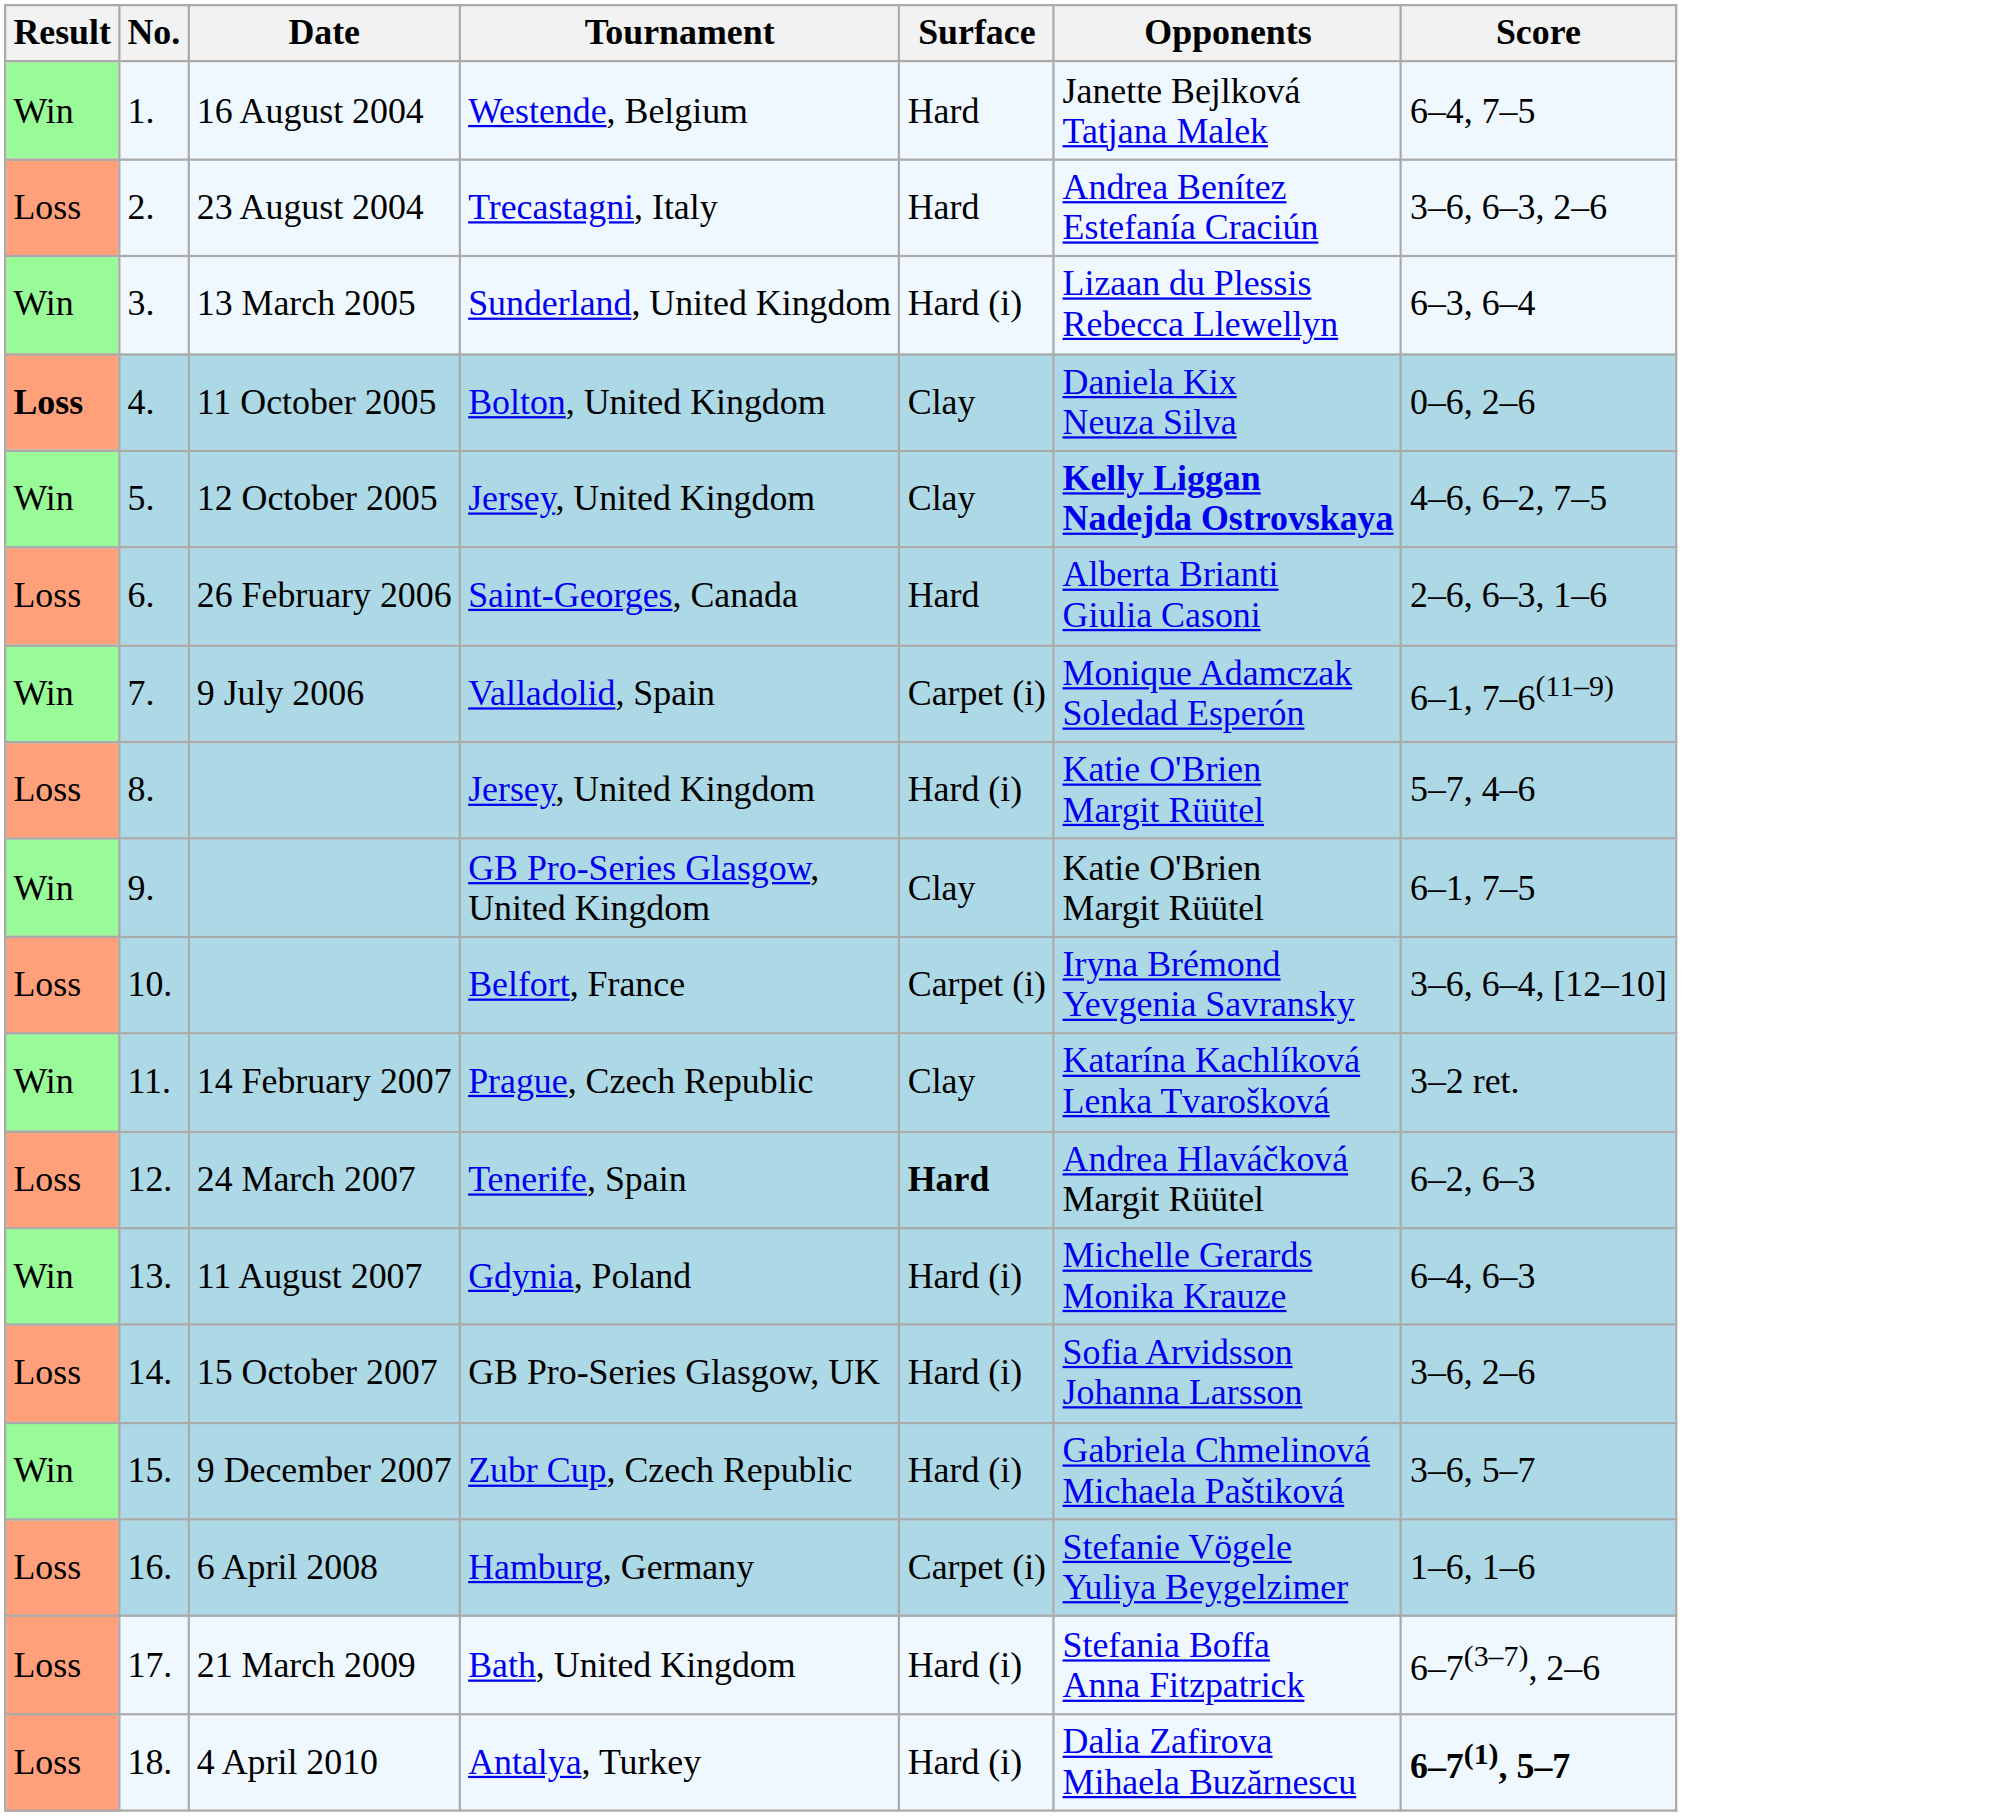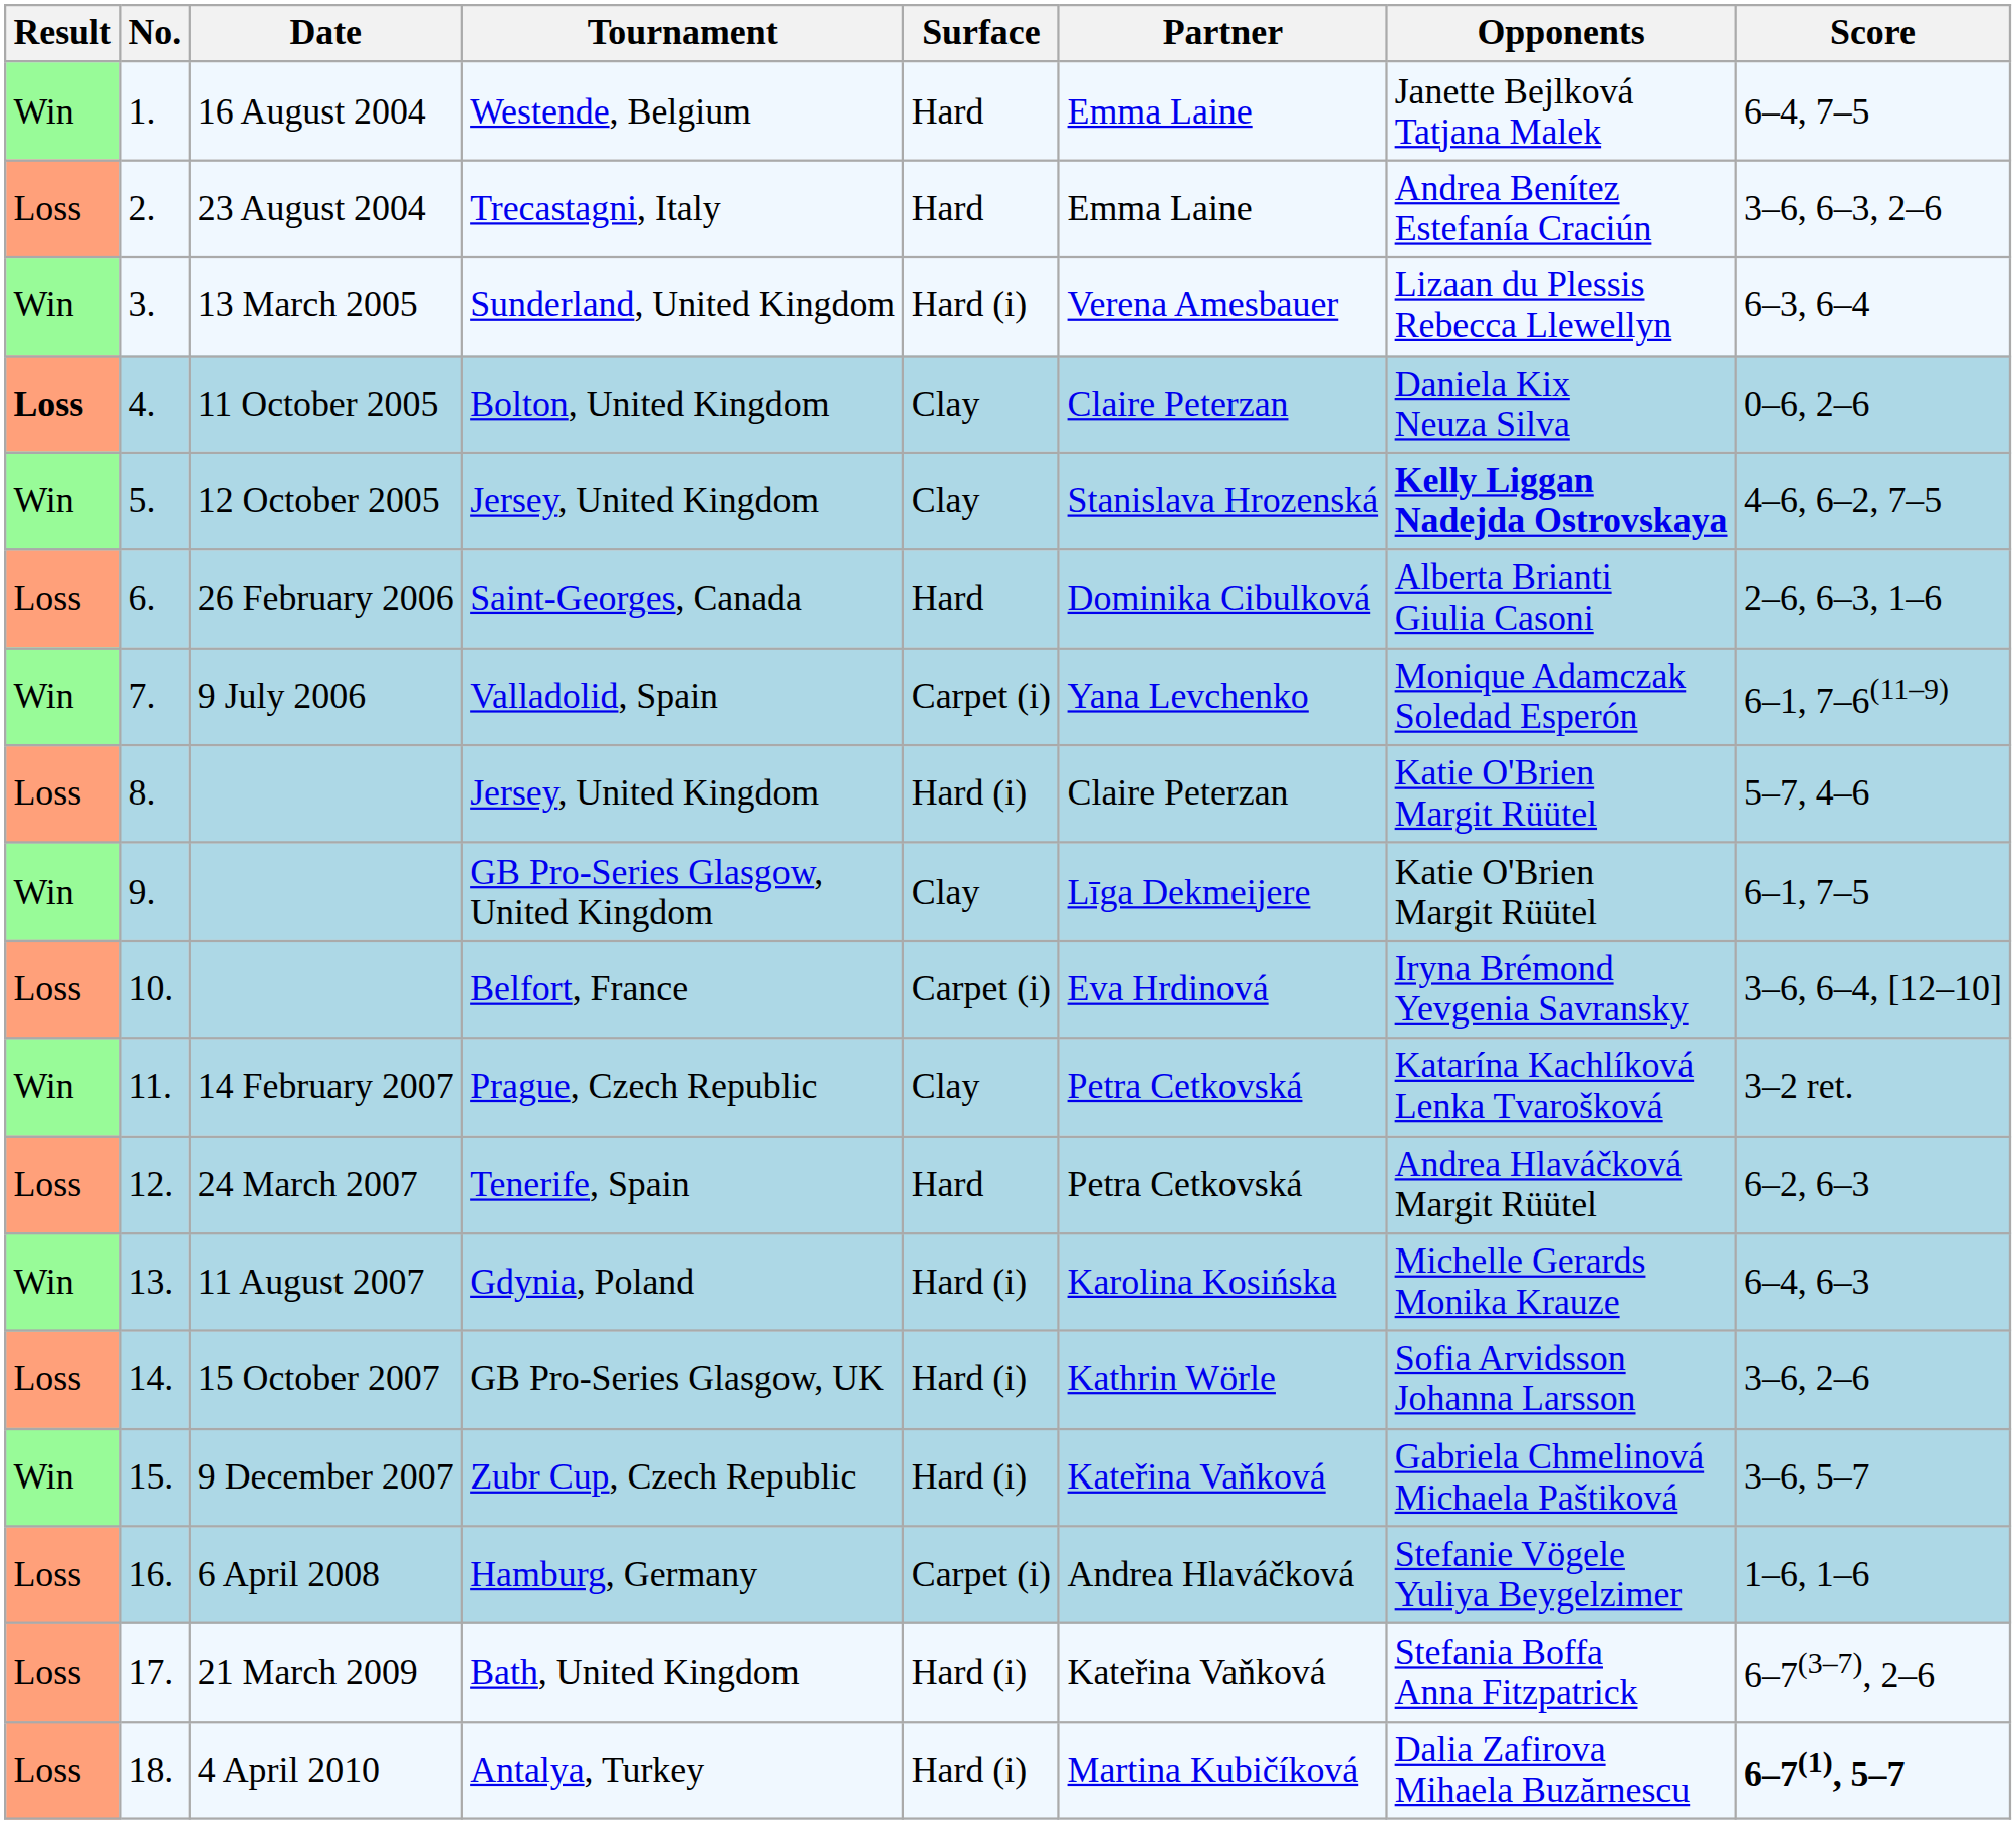+ column: Partner | Emma Laine | Emma Laine | Verena Amesbauer | Claire Peterzan | Stanislava Hrozenská | Dominika Cibulková | Yana Levchenko | Claire Peterzan | Līga Dekmeijere | Eva Hrdinová | Petra Cetkovská | Petra Cetkovská | Karolina Kosińska | Kathrin Wörle | Kateřina Vaňková | Andrea Hlaváčková | Kateřina Vaňková | Martina Kubičíková
Tenerife, Spain | Surface: bold -> normal
